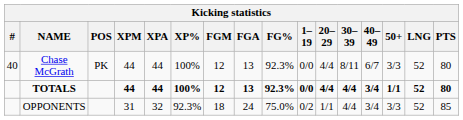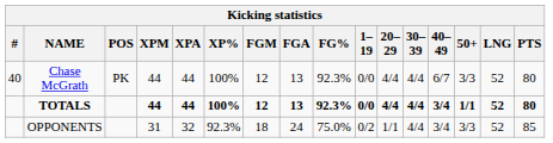Chase McGrath | 30–39: 8/11 -> 4/4
